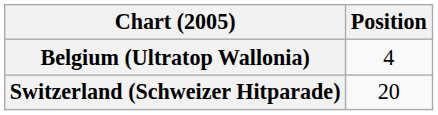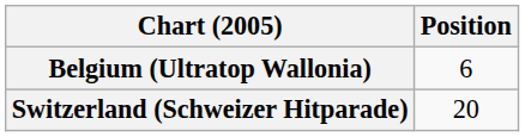Belgium (Ultratop Wallonia) | Position: 4 -> 6
